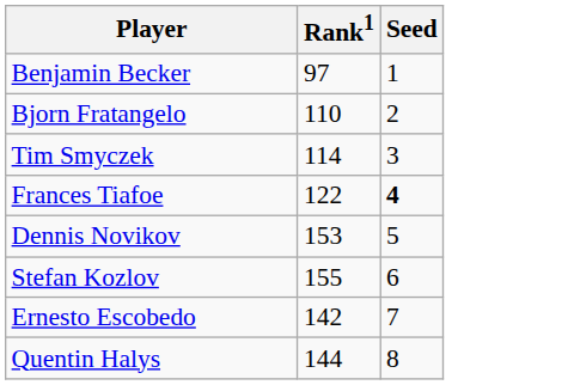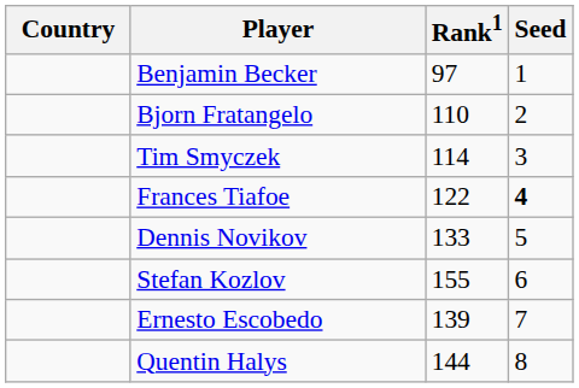+ column: Country
Dennis Novikov | Rank1: 153 -> 133
Ernesto Escobedo | Rank1: 142 -> 139
